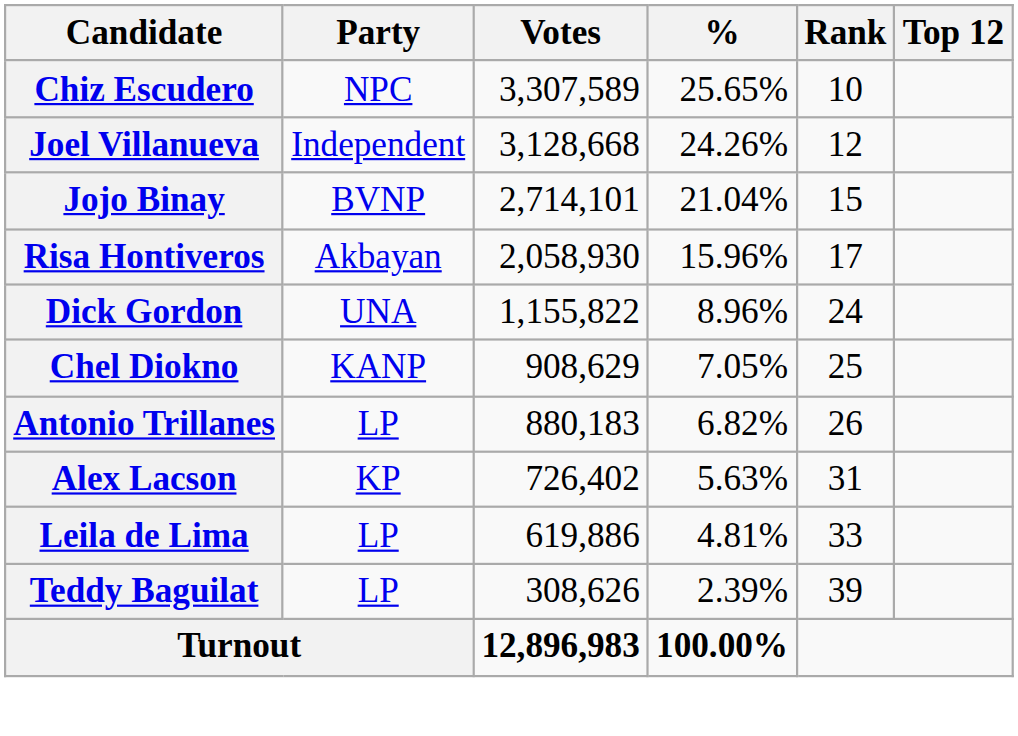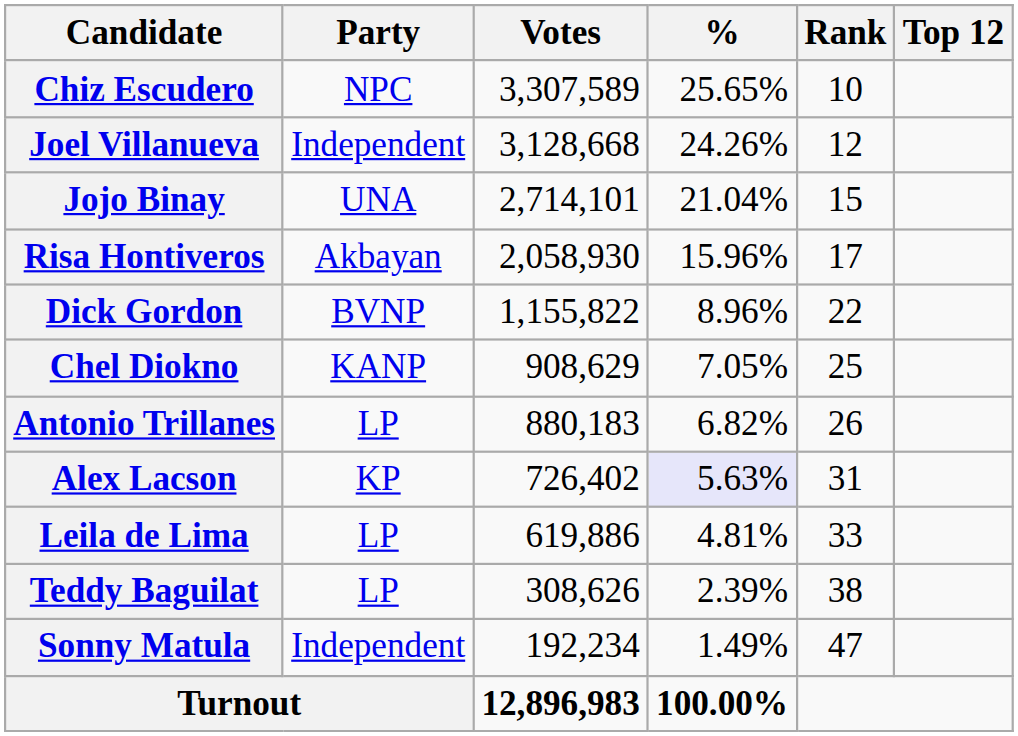Jojo Binay | Party: BVNP -> UNA
Dick Gordon | Party: UNA -> BVNP
Dick Gordon | Rank: 24 -> 22
Alex Lacson | %: no background -> lavender background
Teddy Baguilat | Rank: 39 -> 38
+ row: Sonny Matula | Independent | 192,234 | 1.49% | 47
